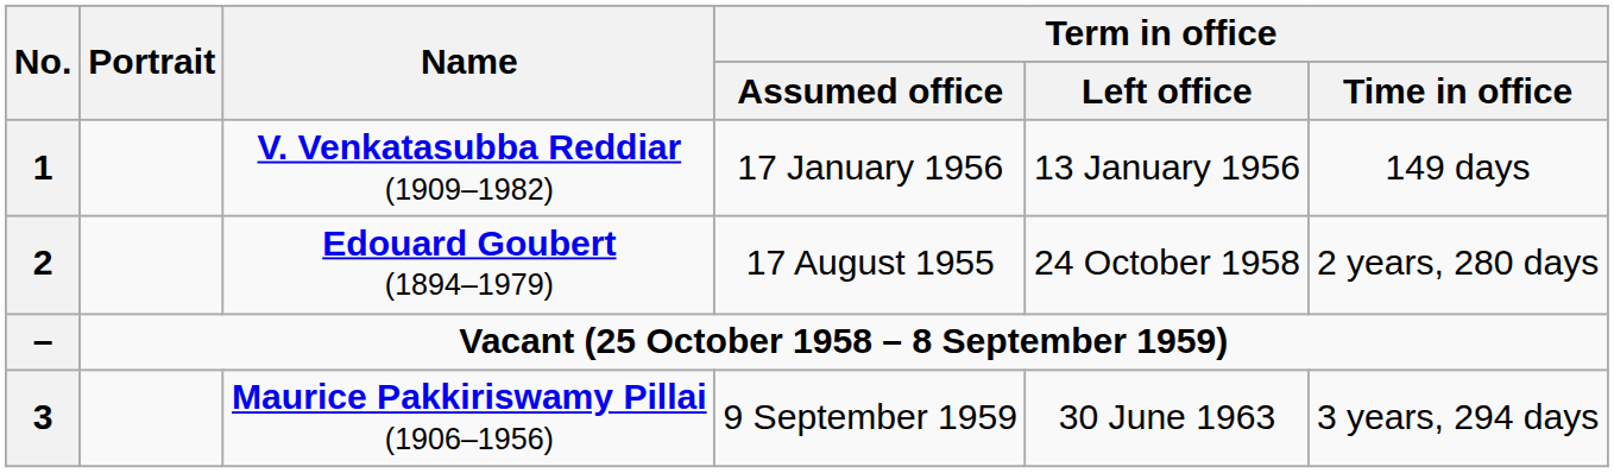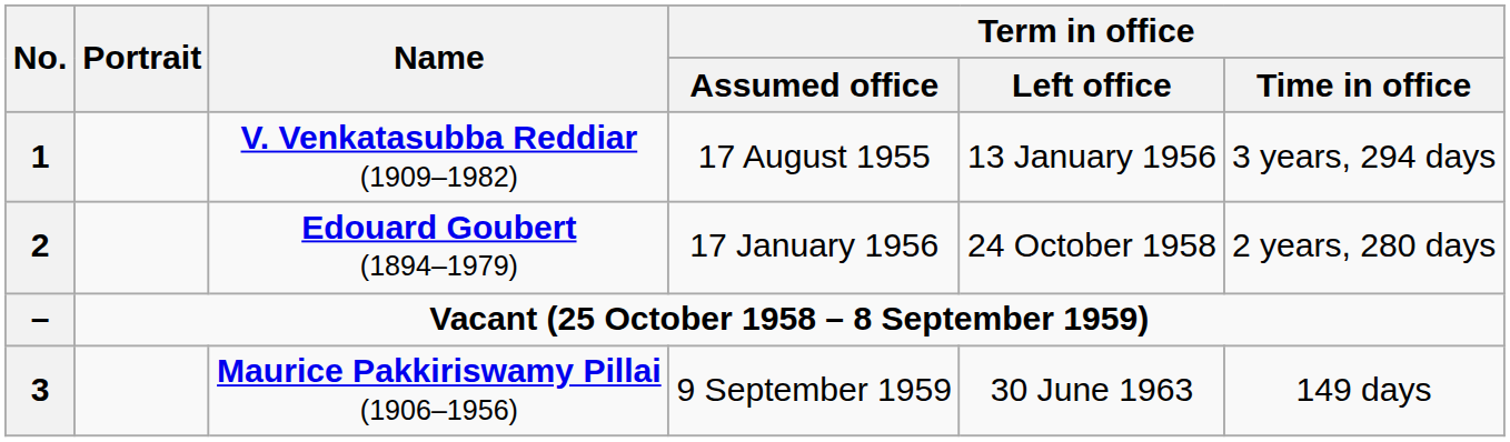1 | Term in office / Assumed office: 17 January 1956 -> 17 August 1955
1 | Term in office / Time in office: 149 days -> 3 years, 294 days
2 | Term in office / Assumed office: 17 August 1955 -> 17 January 1956
3 | Term in office / Time in office: 3 years, 294 days -> 149 days
